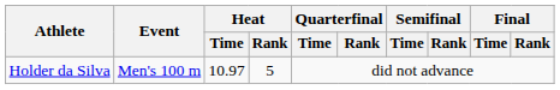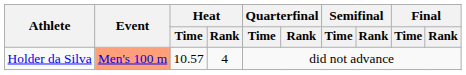Holder da Silva | Event: no background -> lightsalmon background
Holder da Silva | Heat / Time: 10.97 -> 10.57
Holder da Silva | Heat / Rank: 5 -> 4
